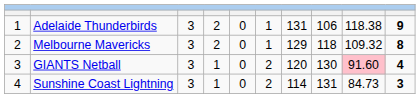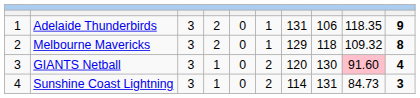Adelaide Thunderbirds | column 9: 118.38 -> 118.35
